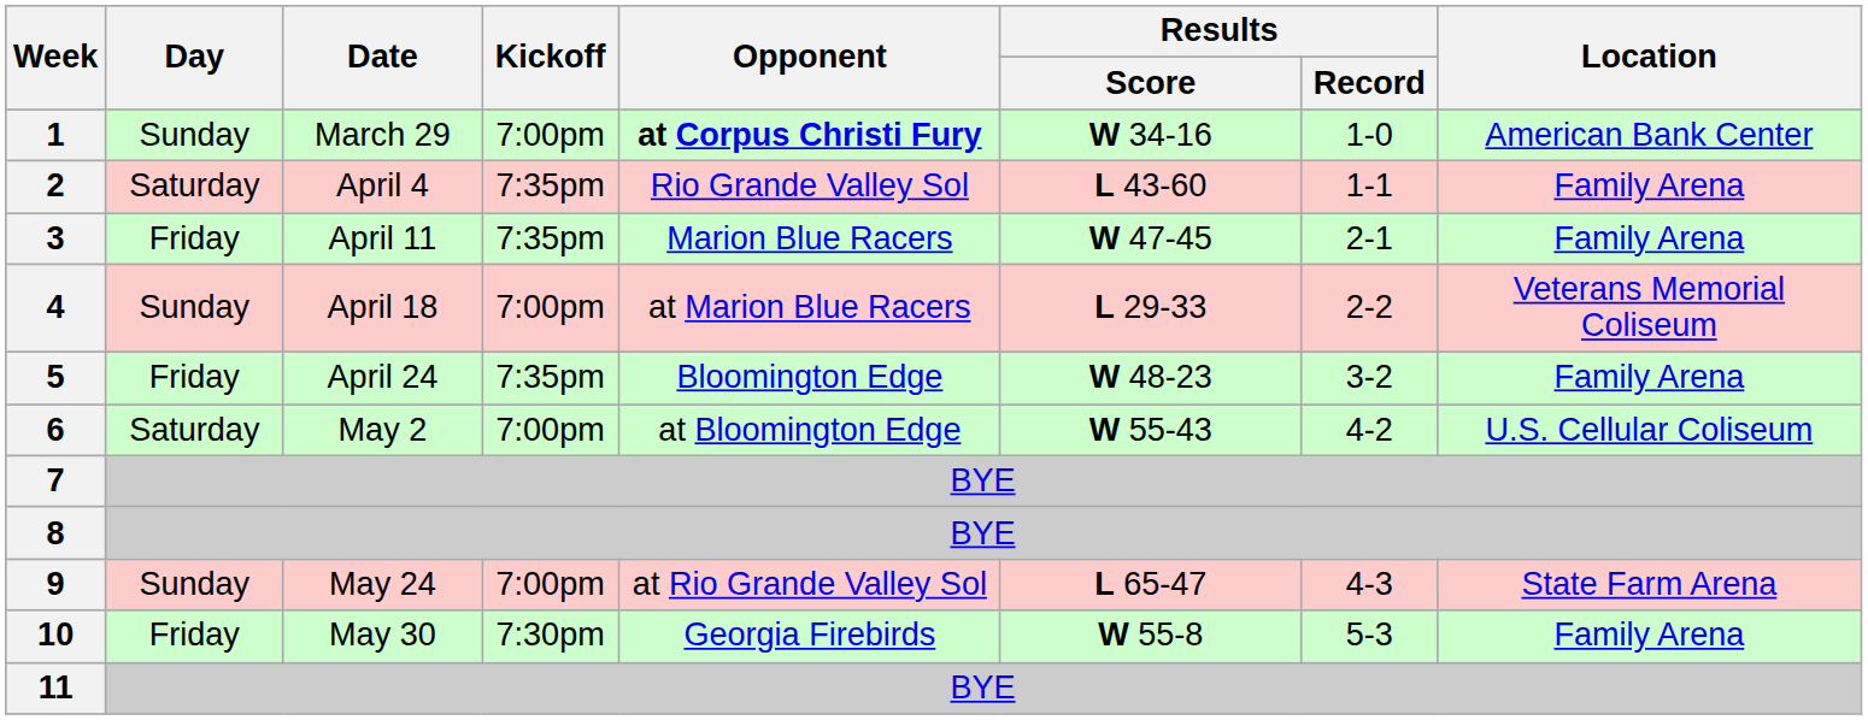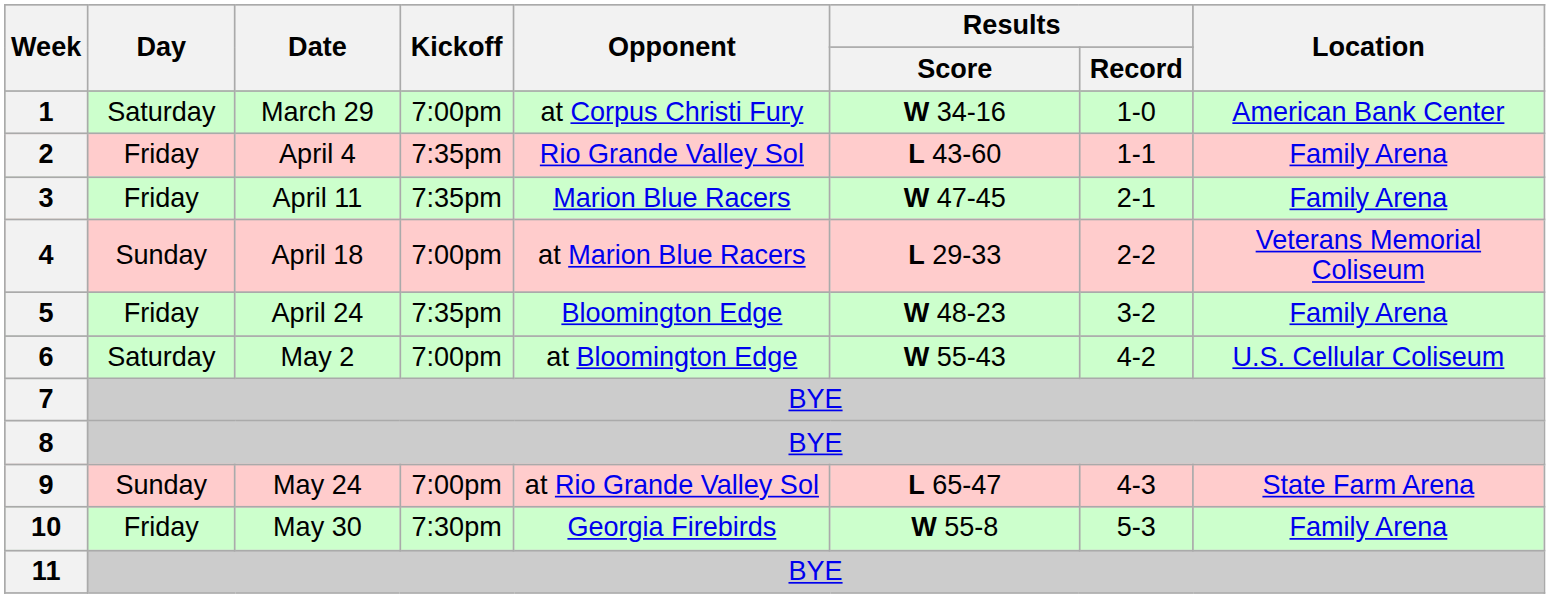1 | Day: Sunday -> Saturday
1 | Opponent: bold -> normal
2 | Day: Saturday -> Friday
